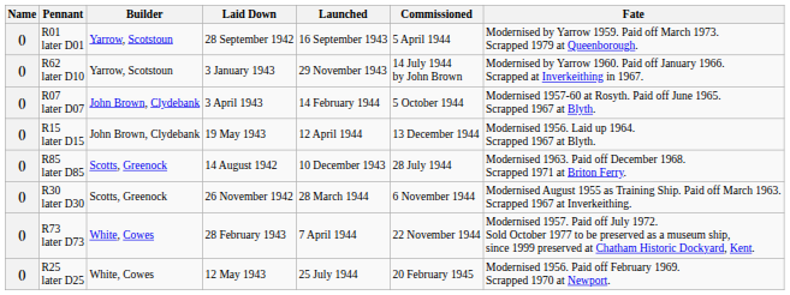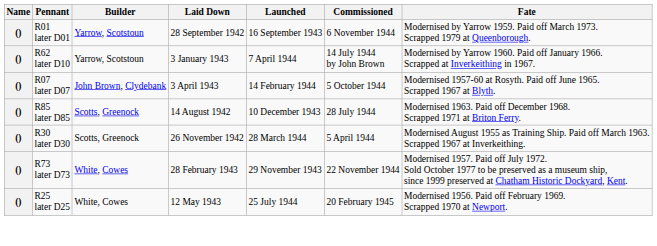R01 later D01 | Commissioned: 5 April 1944 -> 6 November 1944
R62 later D10 | Launched: 29 November 1943 -> 7 April 1944
- row: () | R15 later D15 | John Brown, Clydebank | 19 May 1943 | 12 April 1944 | 13 December 1944 | Modernised 1956. Laid up 1964. Scrapped 1967 at Blyth.
R30 later D30 | Commissioned: 6 November 1944 -> 5 April 1944
R73 later D73 | Launched: 7 April 1944 -> 29 November 1943
